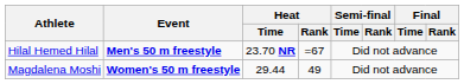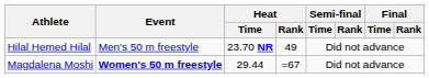Hilal Hemed Hilal | Event: bold -> normal
Hilal Hemed Hilal | Heat / Rank: =67 -> 49
Magdalena Moshi | Heat / Rank: 49 -> =67
